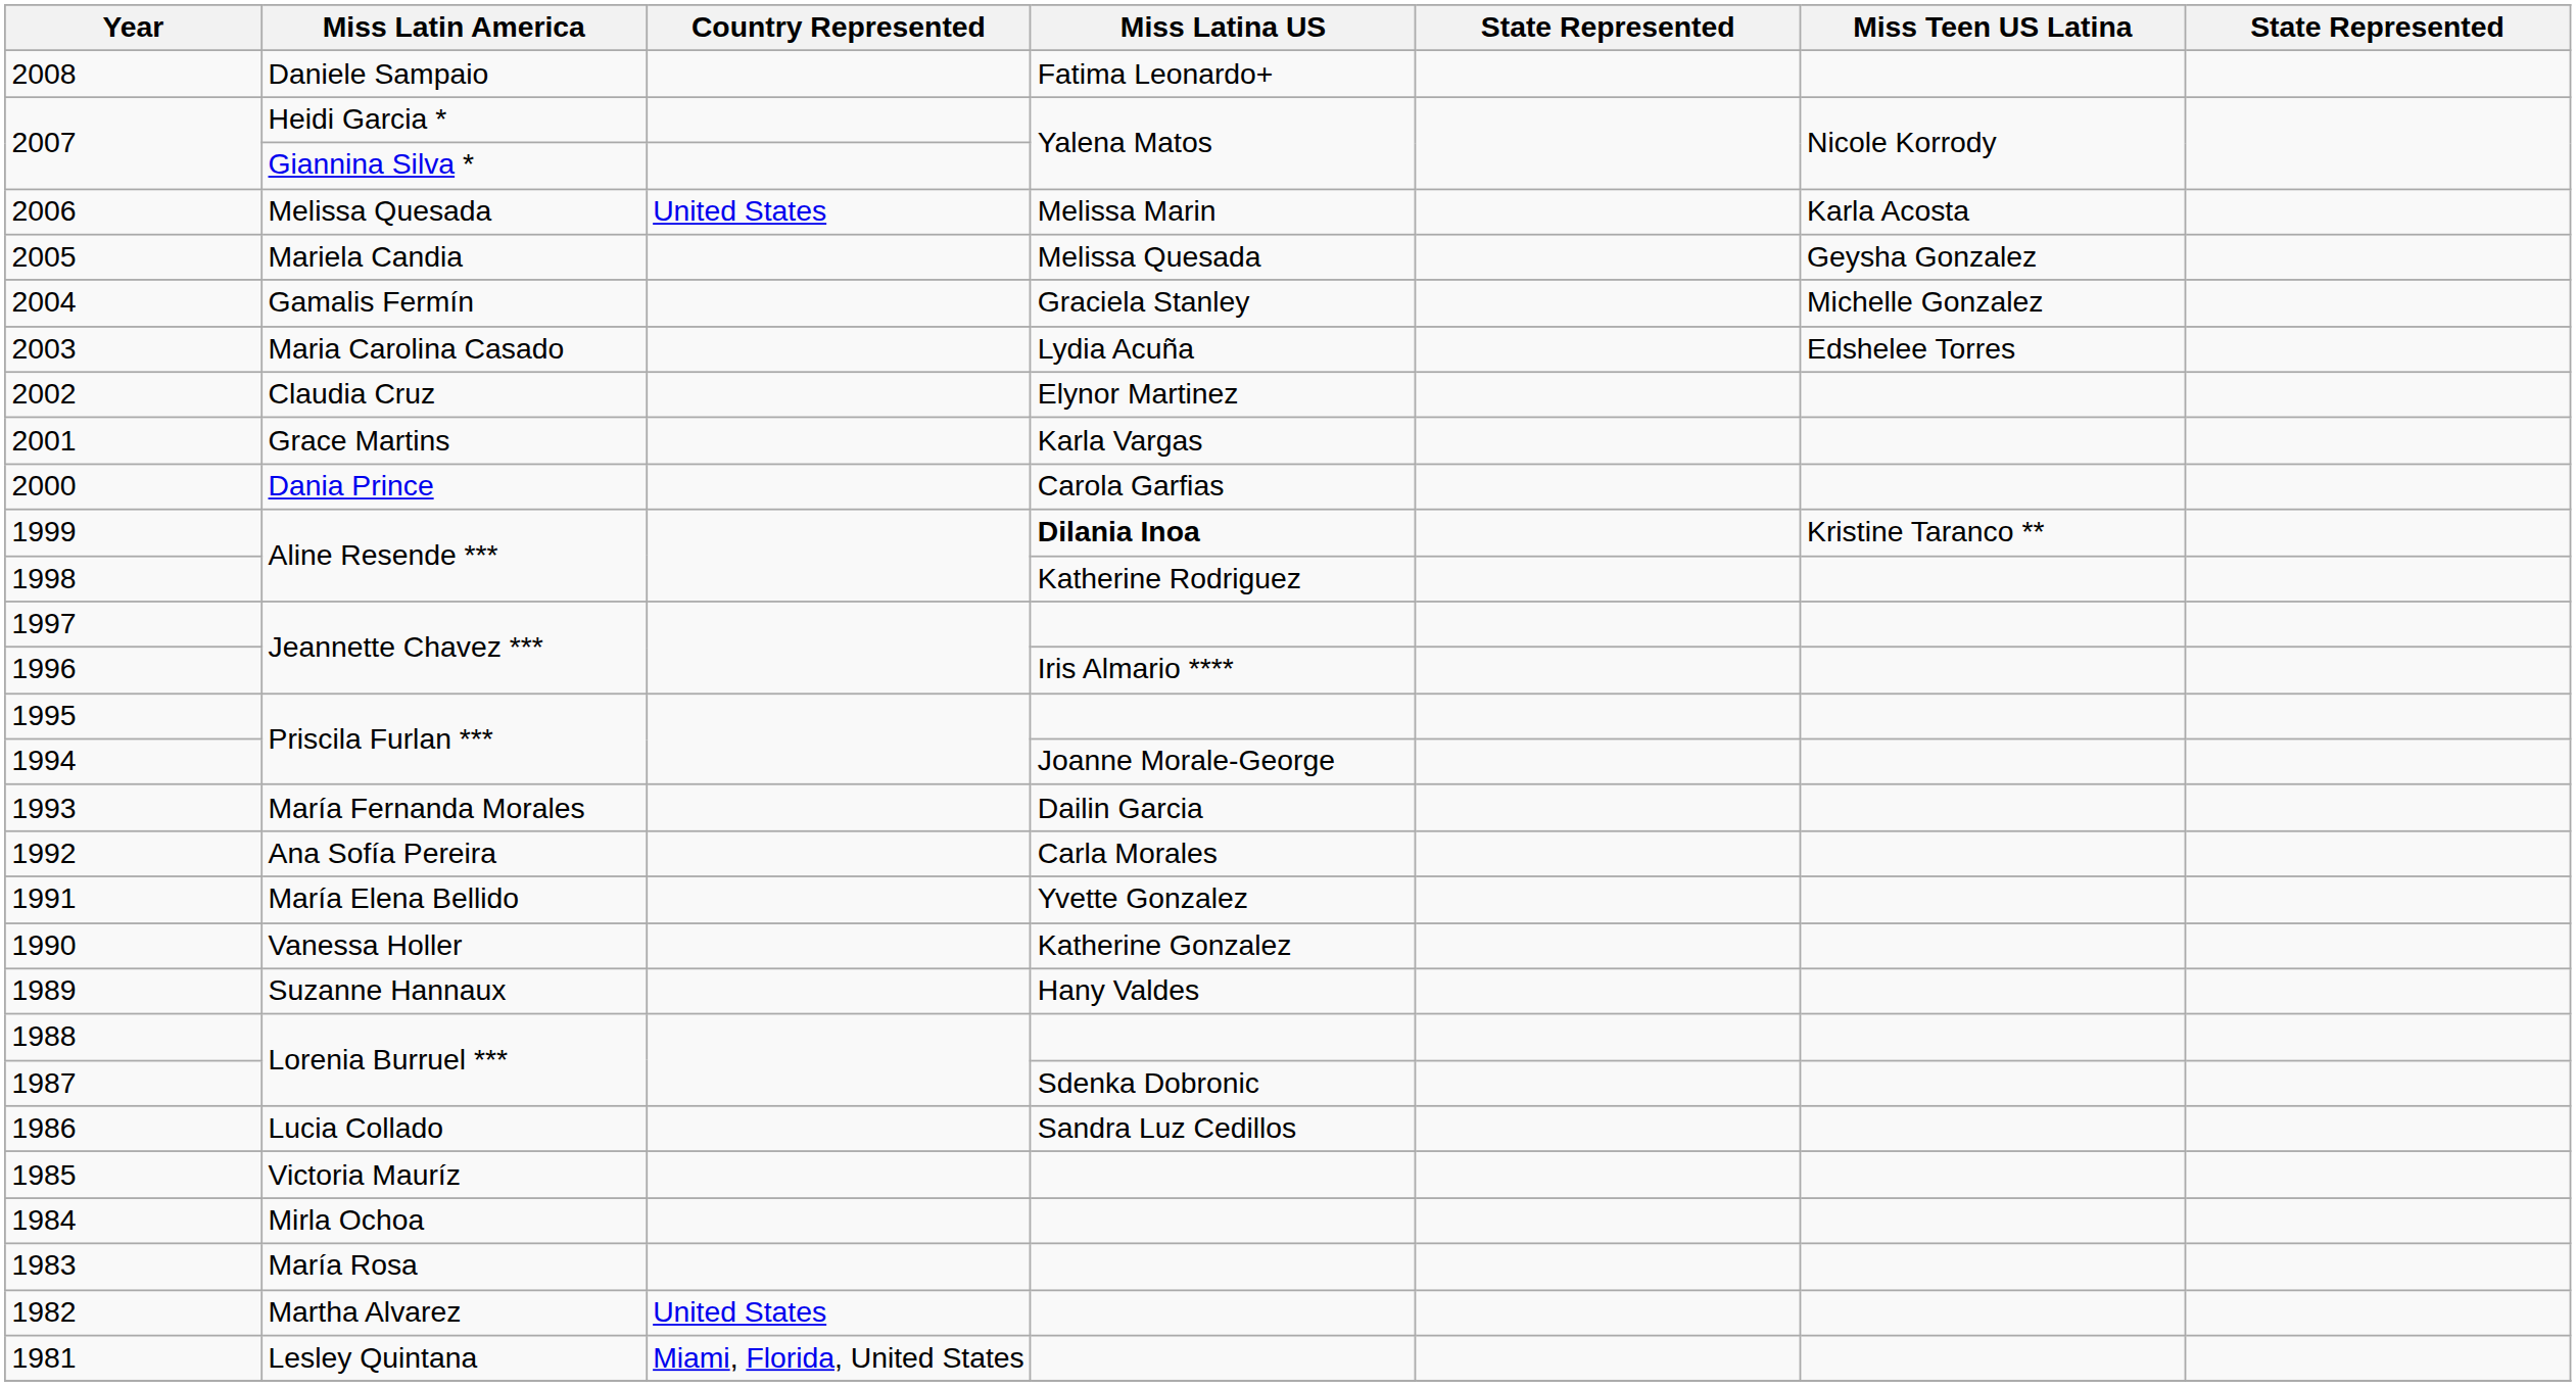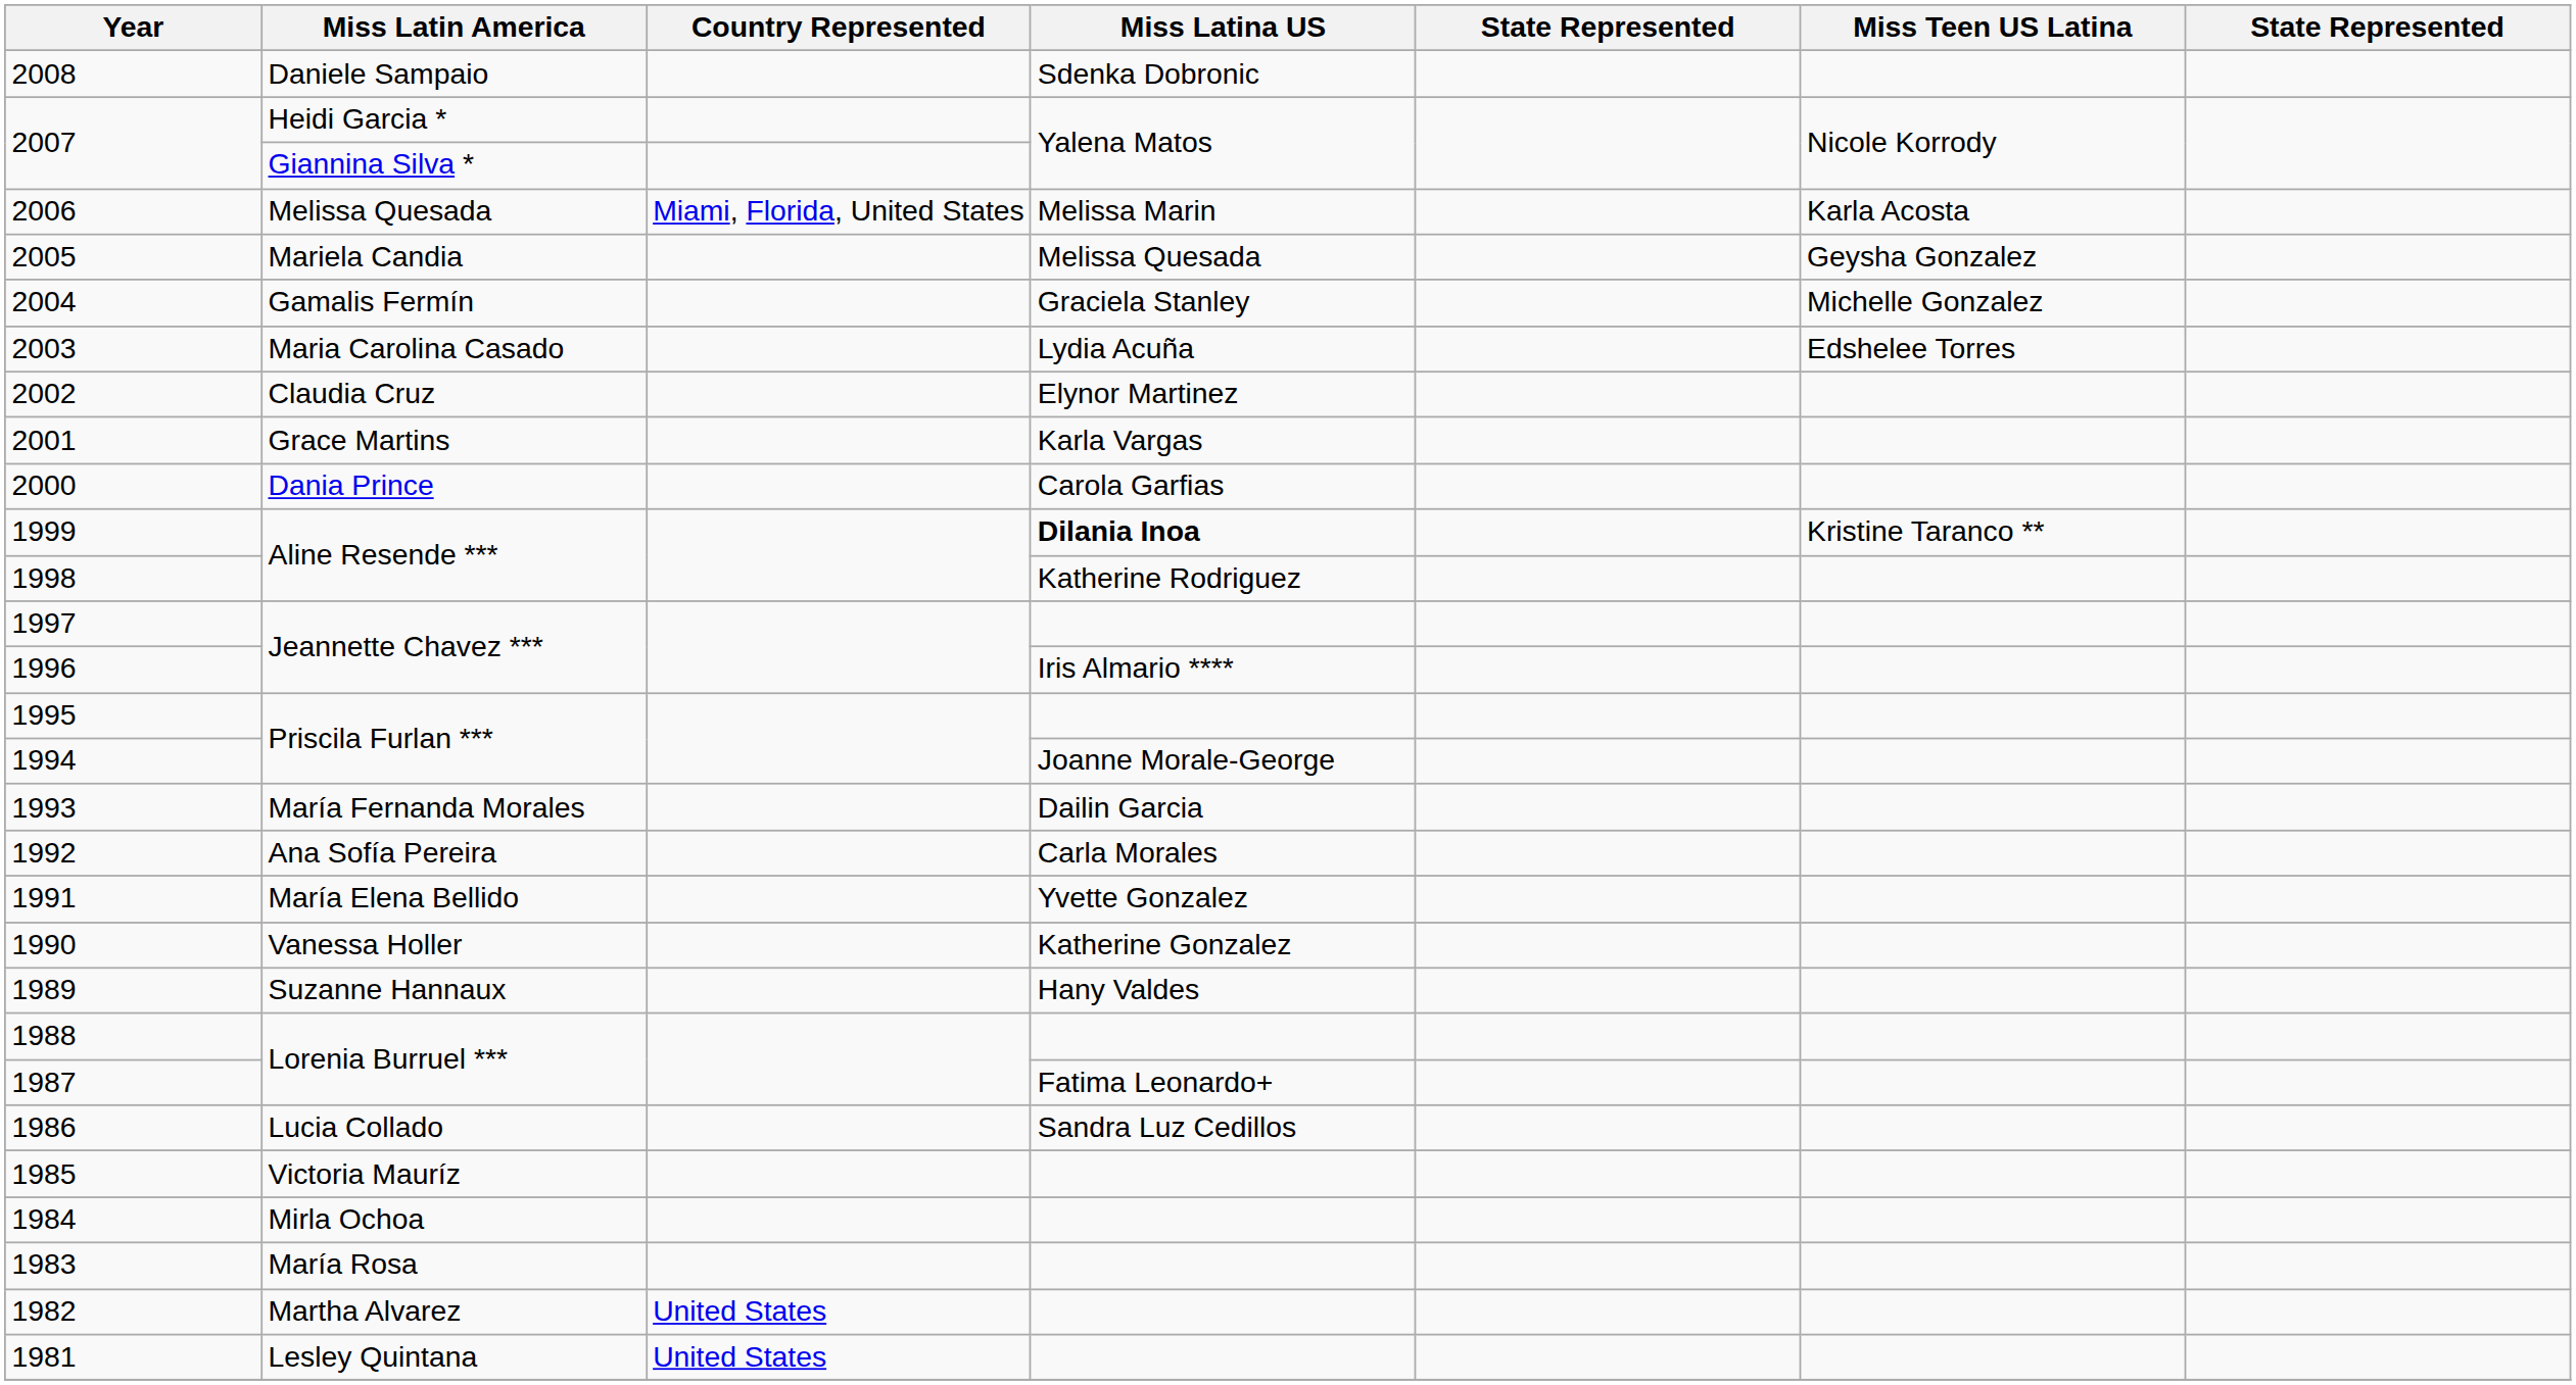2008 | Miss Latina US: Fatima Leonardo+ -> Sdenka Dobronic
2006 | Country Represented: United States -> Miami, Florida, United States
1987 | Miss Latina US: Sdenka Dobronic -> Fatima Leonardo+
1981 | Country Represented: Miami, Florida, United States -> United States
